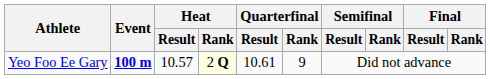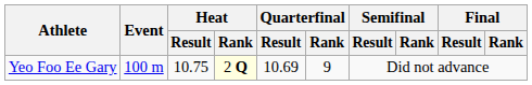Yeo Foo Ee Gary | Event: bold -> normal
Yeo Foo Ee Gary | Heat / Result: 10.57 -> 10.75
Yeo Foo Ee Gary | Quarterfinal / Result: 10.61 -> 10.69
